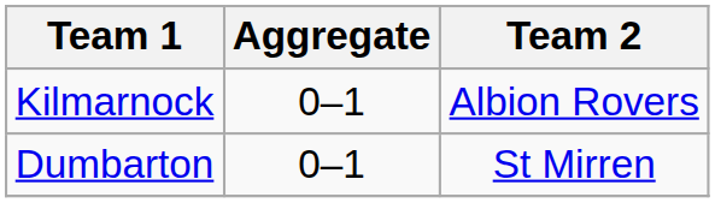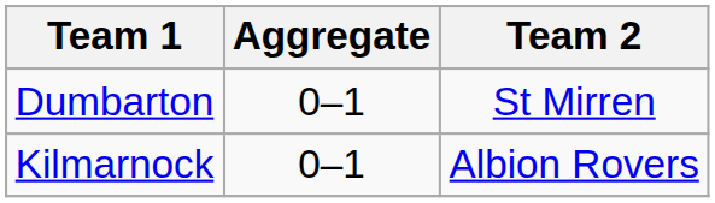rows swapped: Kilmarnock <-> Dumbarton
